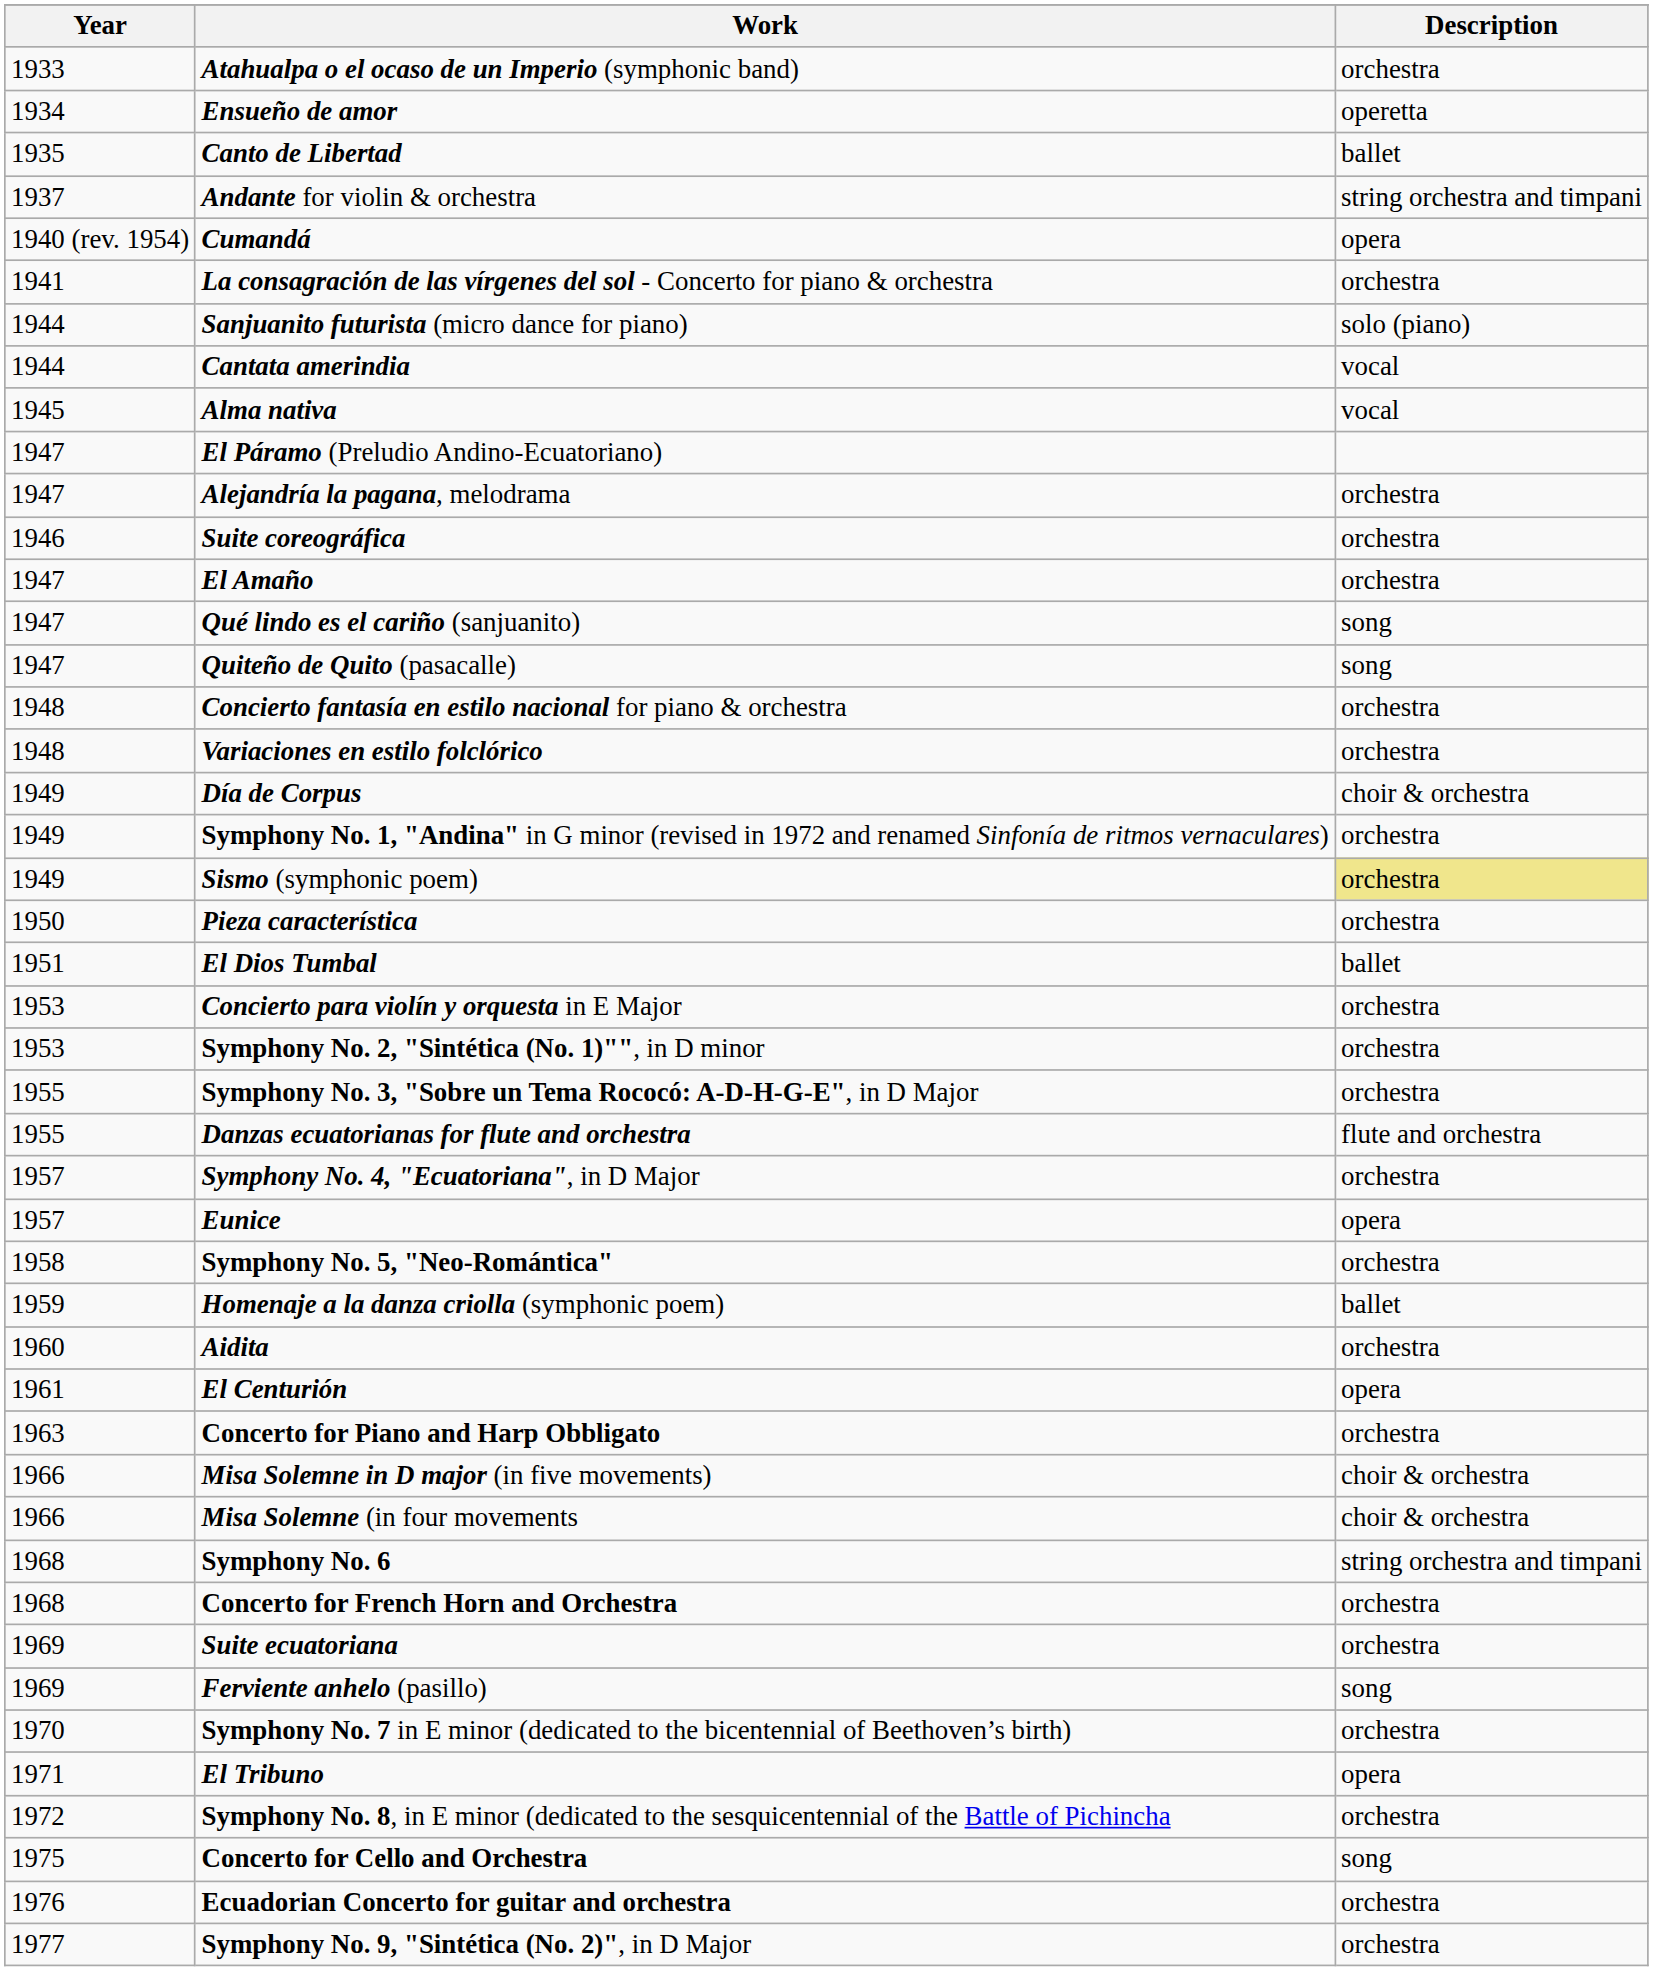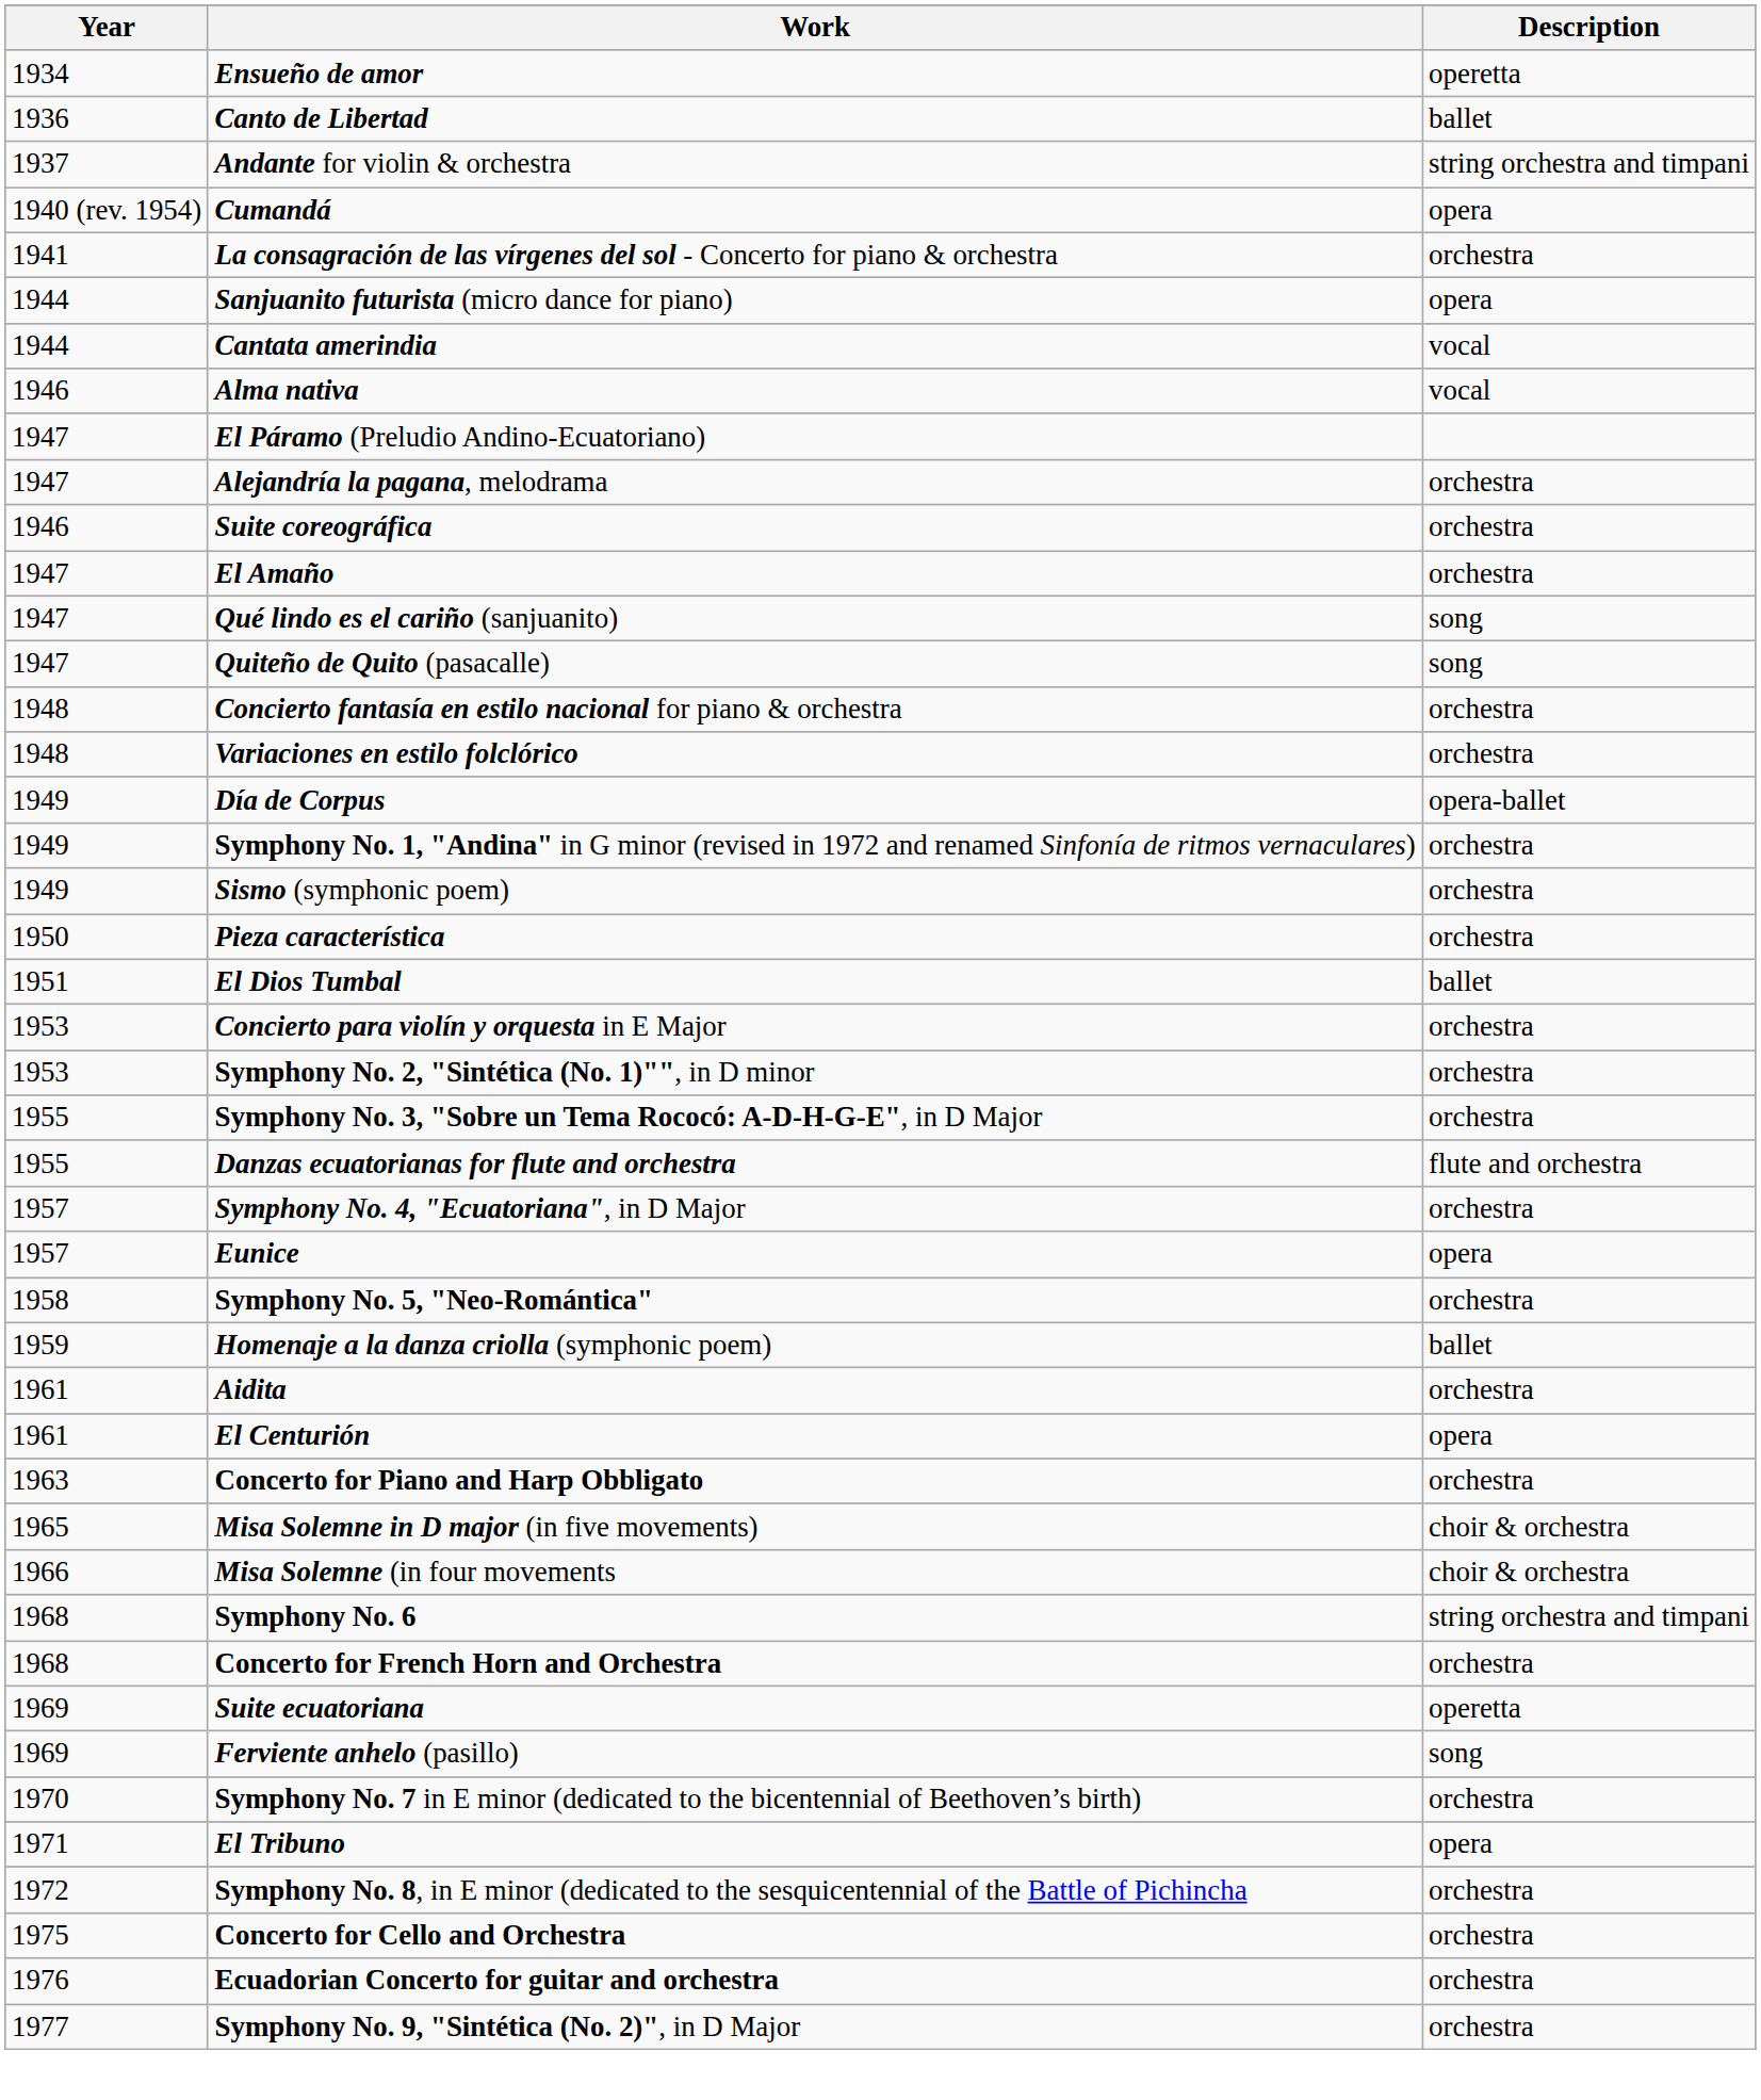- row: 1933 | Atahualpa o el ocaso de un Imperio (symphonic band) | orchestra
Canto de Libertad | Year: 1935 -> 1936
Sanjuanito futurista (micro dance for piano) | Description: solo (piano) -> opera
Alma nativa | Year: 1945 -> 1946
Día de Corpus | Description: choir & orchestra -> opera-ballet
Sismo (symphonic poem) | Description: khaki background -> no background
Aidita | Year: 1960 -> 1961
Misa Solemne in D major (in five movements) | Year: 1966 -> 1965
Suite ecuatoriana | Description: orchestra -> operetta
Concerto for Cello and Orchestra | Description: song -> orchestra
